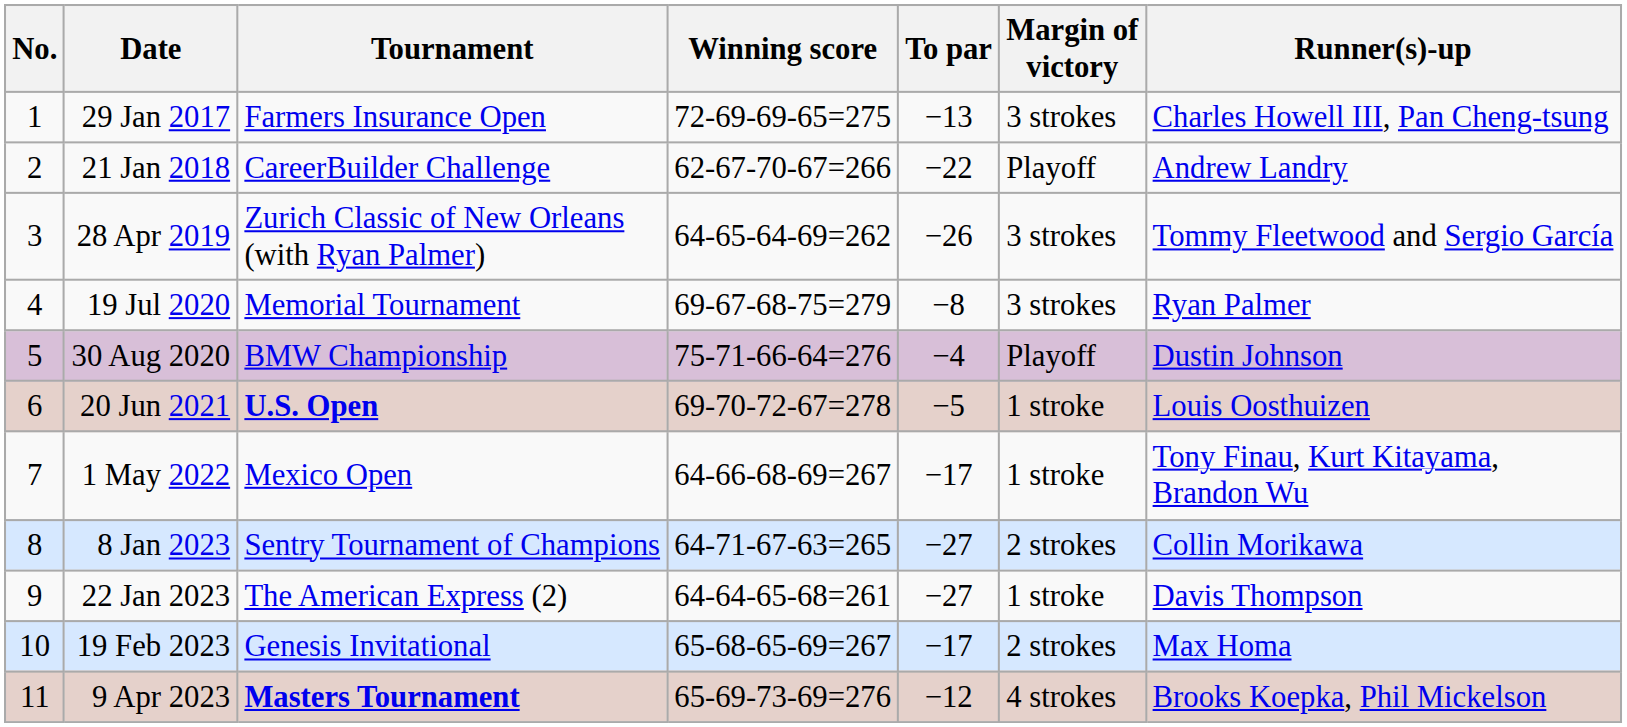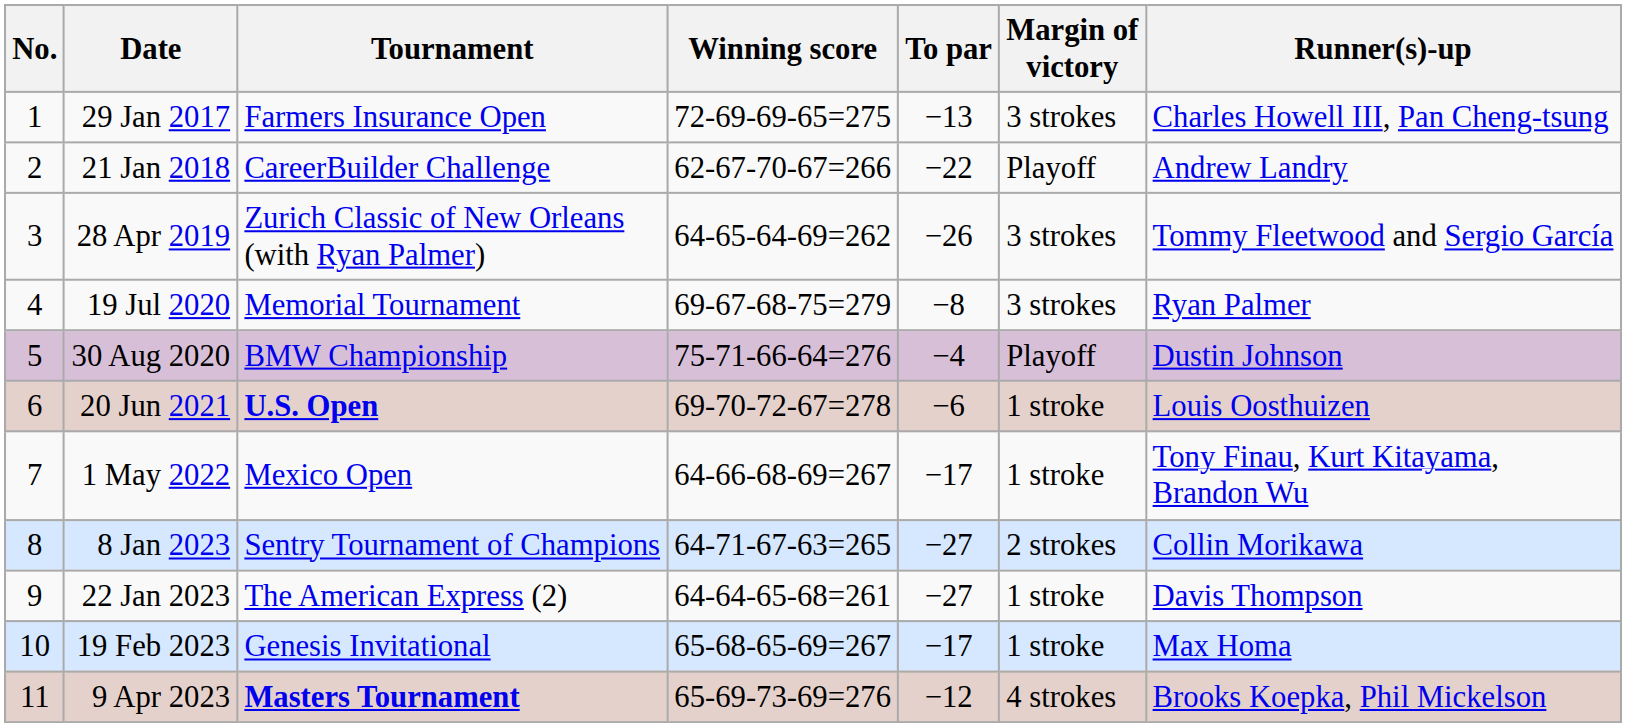20 Jun 2021 | To par: −5 -> −6
19 Feb 2023 | Margin of victory: 2 strokes -> 1 stroke
